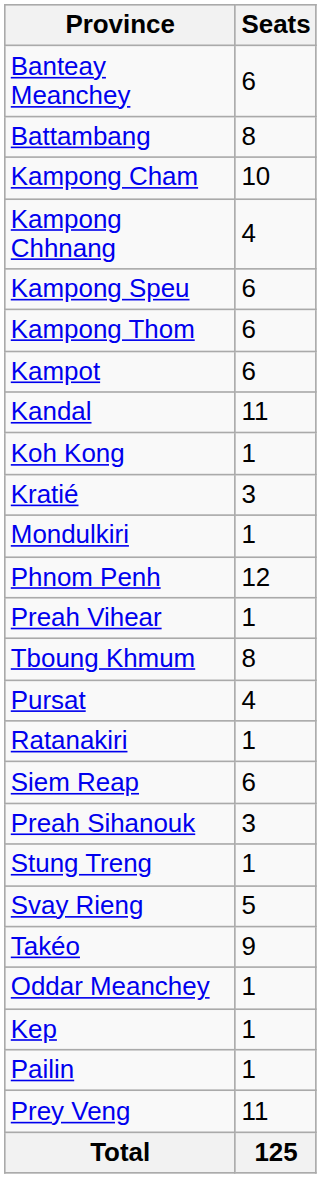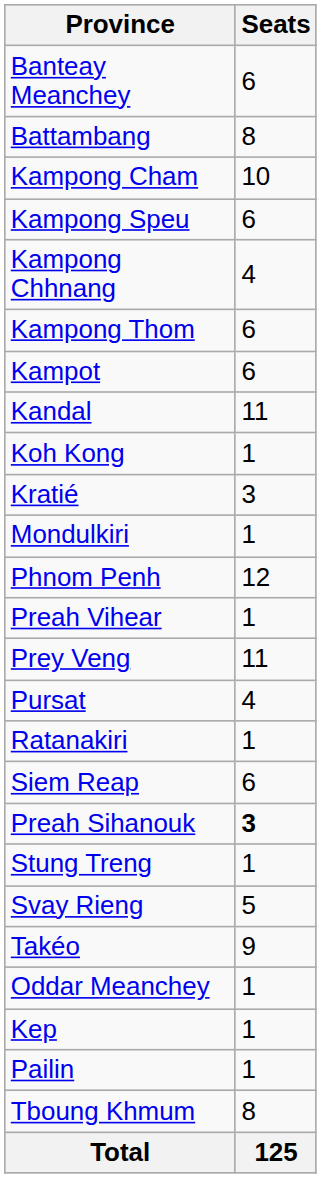rows swapped: Kampong Chhnang <-> Kampong Speu
rows swapped: Prey Veng <-> Tboung Khmum
Preah Sihanouk | Seats: normal -> bold
